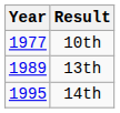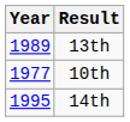rows swapped: 10th <-> 13th
